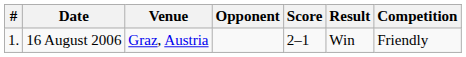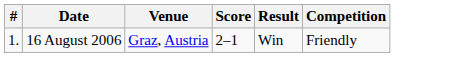- column: Opponent
